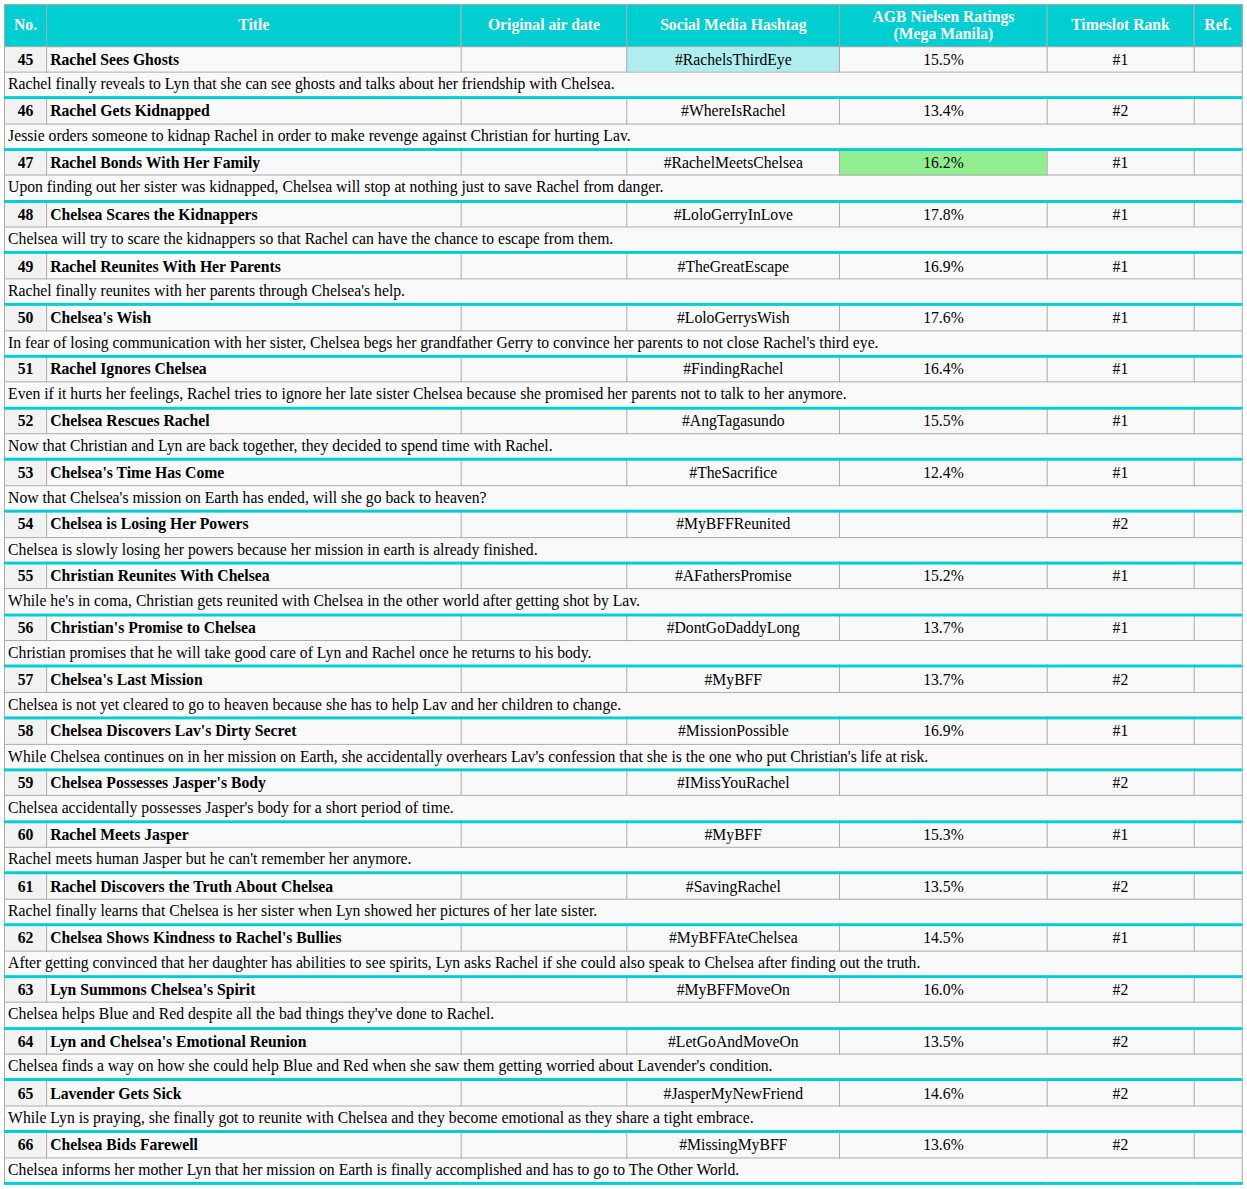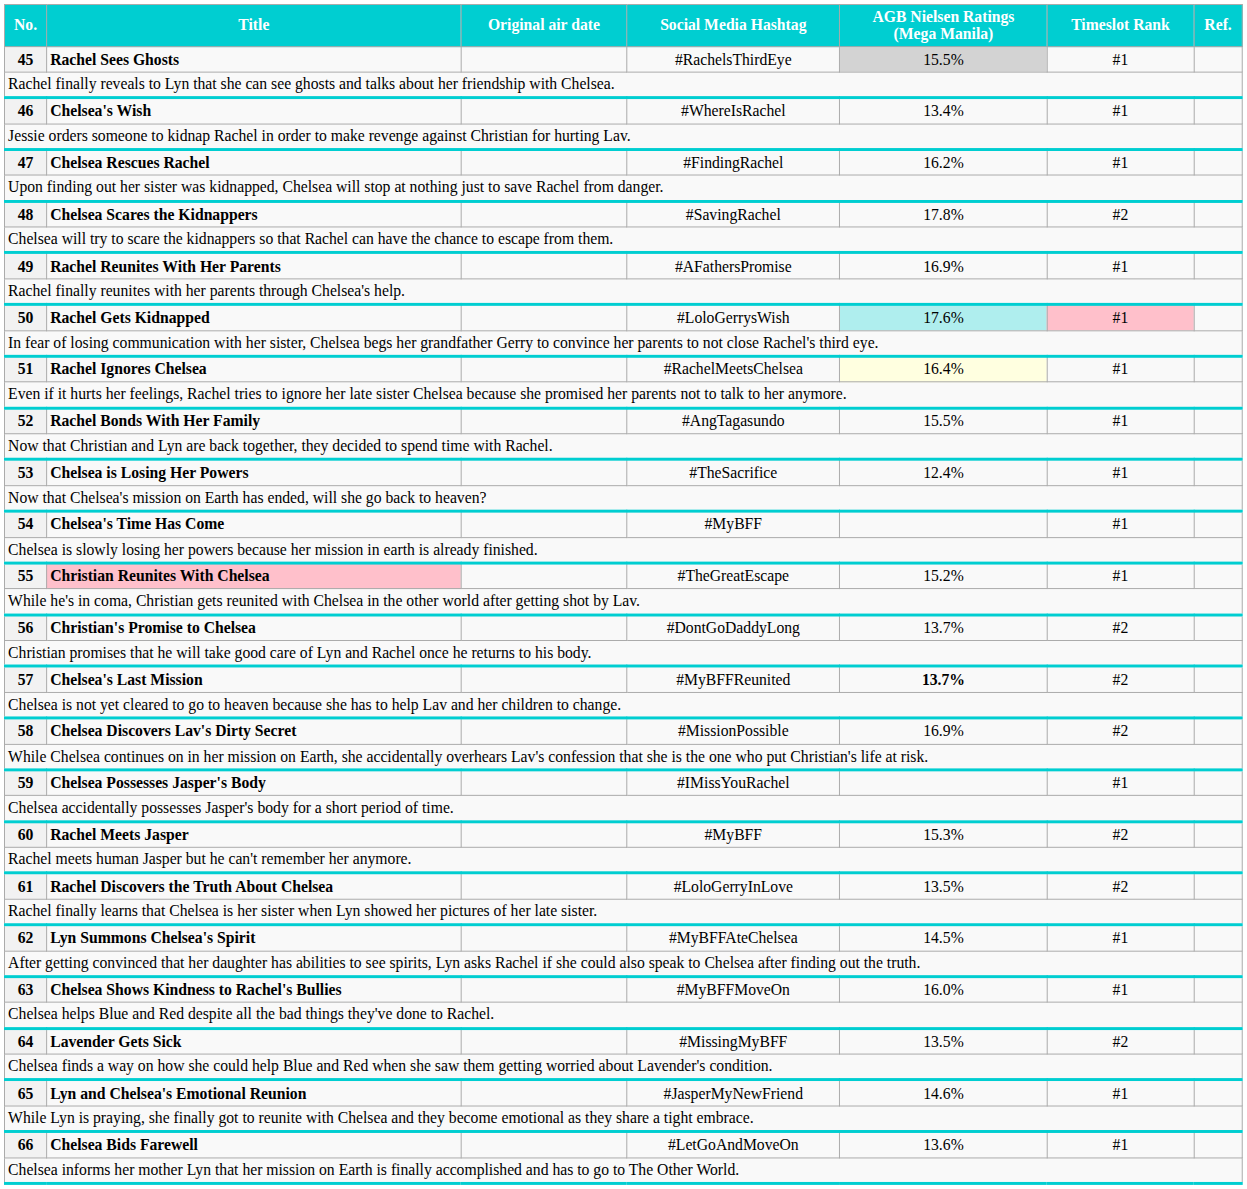45 | Social Media Hashtag: paleturquoise background -> no background
45 | AGB Nielsen Ratings (Mega Manila): no background -> lightgrey background
46 | Title: Rachel Gets Kidnapped -> Chelsea's Wish
46 | Timeslot Rank: #2 -> #1
47 | Title: Rachel Bonds With Her Family -> Chelsea Rescues Rachel
47 | Social Media Hashtag: #RachelMeetsChelsea -> #FindingRachel
47 | AGB Nielsen Ratings (Mega Manila): lightgreen background -> no background
48 | Social Media Hashtag: #LoloGerryInLove -> #SavingRachel
48 | Timeslot Rank: #1 -> #2
49 | Social Media Hashtag: #TheGreatEscape -> #AFathersPromise
50 | Title: Chelsea's Wish -> Rachel Gets Kidnapped
50 | AGB Nielsen Ratings (Mega Manila): no background -> paleturquoise background
50 | Timeslot Rank: no background -> pink background
51 | Social Media Hashtag: #FindingRachel -> #RachelMeetsChelsea
51 | AGB Nielsen Ratings (Mega Manila): no background -> lightyellow background
52 | Title: Chelsea Rescues Rachel -> Rachel Bonds With Her Family
53 | Title: Chelsea's Time Has Come -> Chelsea is Losing Her Powers
54 | Title: Chelsea is Losing Her Powers -> Chelsea's Time Has Come
54 | Social Media Hashtag: #MyBFFReunited -> #MyBFF
54 | Timeslot Rank: #2 -> #1
55 | Title: no background -> pink background
55 | Social Media Hashtag: #AFathersPromise -> #TheGreatEscape
56 | Timeslot Rank: #1 -> #2
57 | Social Media Hashtag: #MyBFF -> #MyBFFReunited
57 | AGB Nielsen Ratings (Mega Manila): normal -> bold
58 | Timeslot Rank: #1 -> #2
59 | Timeslot Rank: #2 -> #1
60 | Timeslot Rank: #1 -> #2
61 | Social Media Hashtag: #SavingRachel -> #LoloGerryInLove
62 | Title: Chelsea Shows Kindness to Rachel's Bullies -> Lyn Summons Chelsea's Spirit
63 | Title: Lyn Summons Chelsea's Spirit -> Chelsea Shows Kindness to Rachel's Bullies
63 | Timeslot Rank: #2 -> #1
64 | Title: Lyn and Chelsea's Emotional Reunion -> Lavender Gets Sick
64 | Social Media Hashtag: #LetGoAndMoveOn -> #MissingMyBFF
65 | Title: Lavender Gets Sick -> Lyn and Chelsea's Emotional Reunion
65 | Timeslot Rank: #2 -> #1
66 | Social Media Hashtag: #MissingMyBFF -> #LetGoAndMoveOn
66 | Timeslot Rank: #2 -> #1
